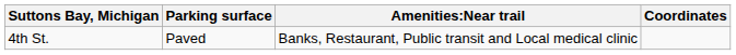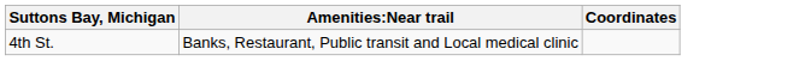- column: Parking surface | Paved
